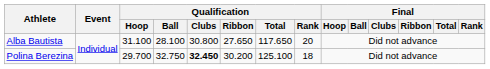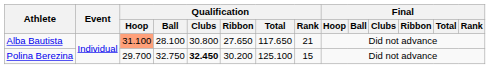Alba Bautista | Qualification / Hoop: no background -> lightsalmon background
Alba Bautista | Qualification / Rank: 20 -> 21
Polina Berezina | Qualification / Rank: 18 -> 15
